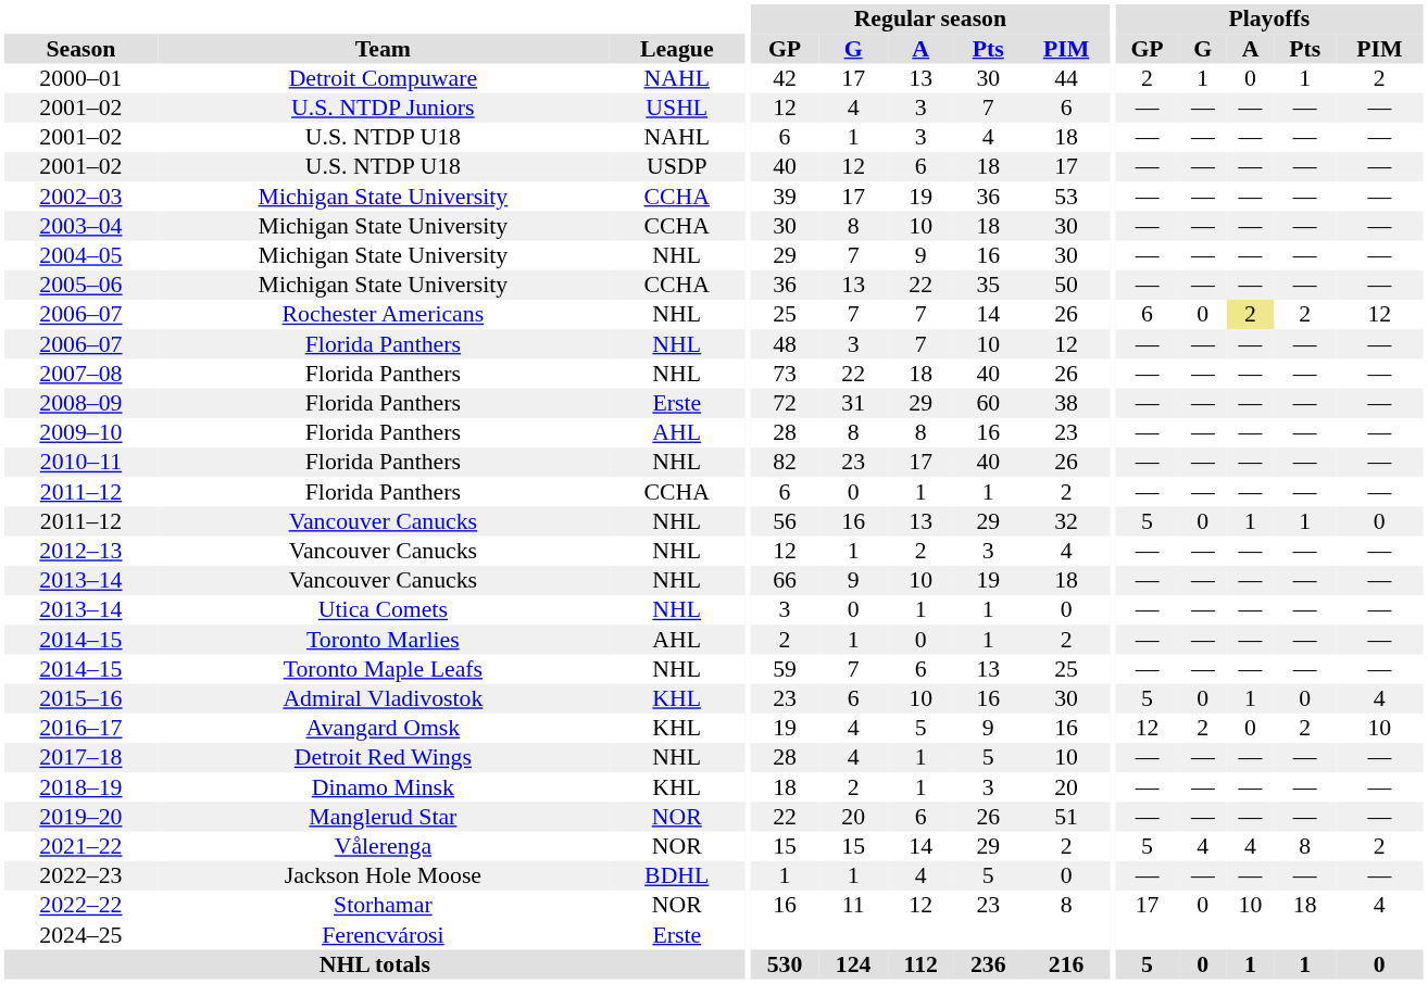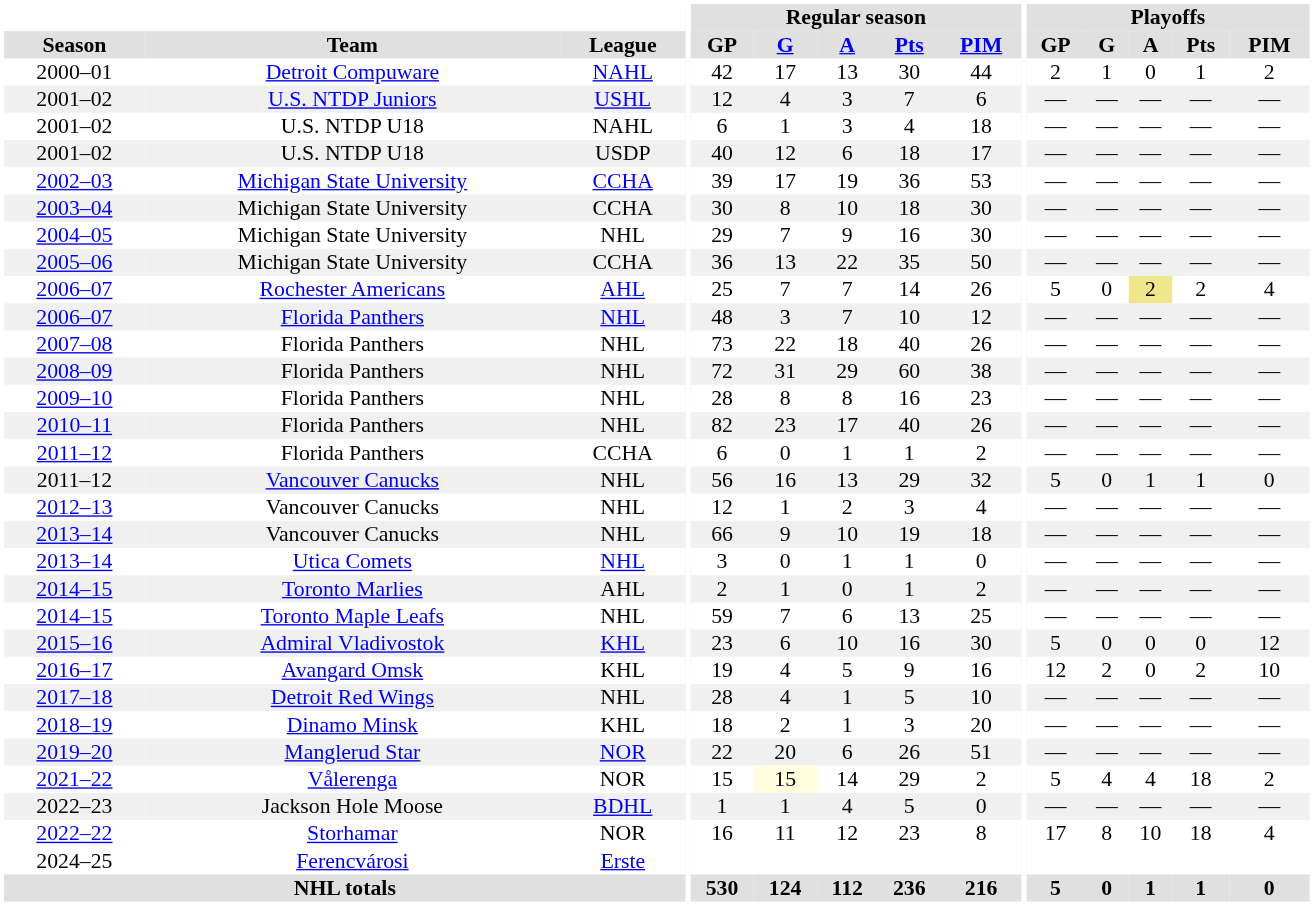2006–07 / Rochester Americans | League: NHL -> AHL
2006–07 / Rochester Americans | Playoffs / GP: 6 -> 5
2006–07 / Rochester Americans | Playoffs / PIM: 12 -> 4
2008–09 | League: Erste -> NHL
2009–10 | League: AHL -> NHL
2015–16 | Playoffs / A: 1 -> 0
2015–16 | Playoffs / PIM: 4 -> 12
2021–22 | Regular season / G: no background -> lightyellow background
2021–22 | Playoffs / Pts: 8 -> 18
2022–22 | Playoffs / G: 0 -> 8
